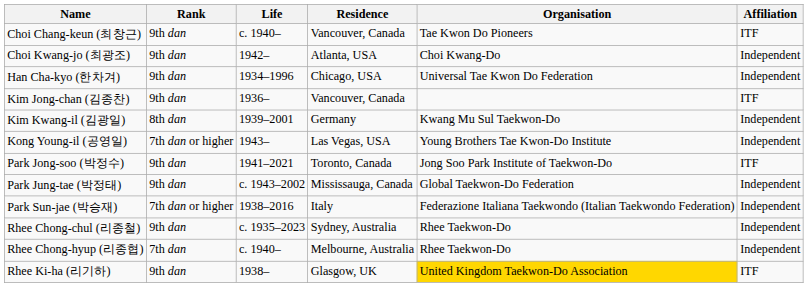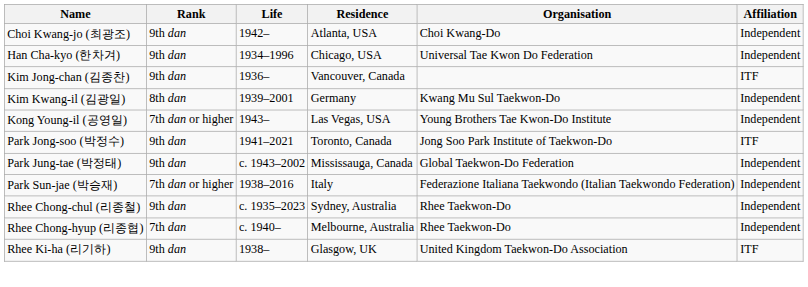- row: Choi Chang-keun (최창근) | 9th dan | c. 1940– | Vancouver, Canada | Tae Kwon Do Pioneers | ITF
Rhee Ki-ha (리기하) | Organisation: gold background -> no background
